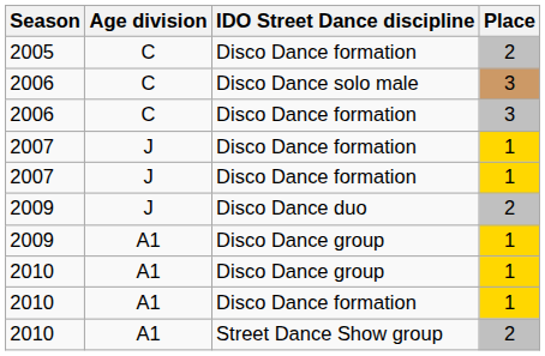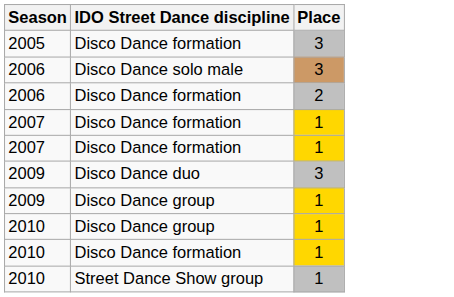- column: Age division | C | C | C | J | J | J | A1 | A1 | A1 | A1
2005 | Place: 2 -> 3
2006 / Disco Dance formation | Place: 3 -> 2
2009 / Disco Dance duo | Place: 2 -> 3
2010 / Street Dance Show group | Place: 2 -> 1
